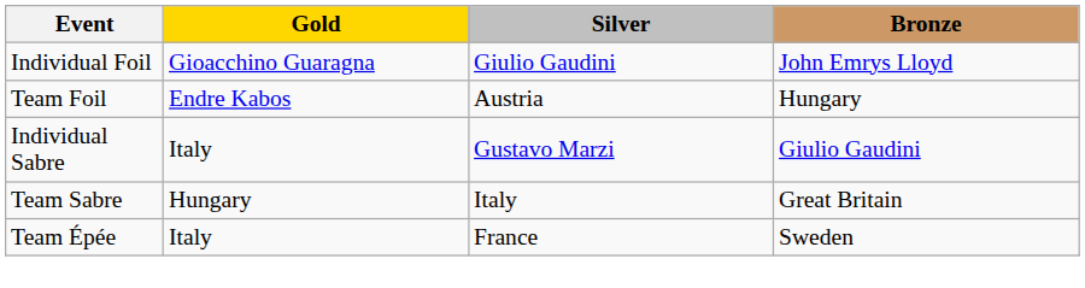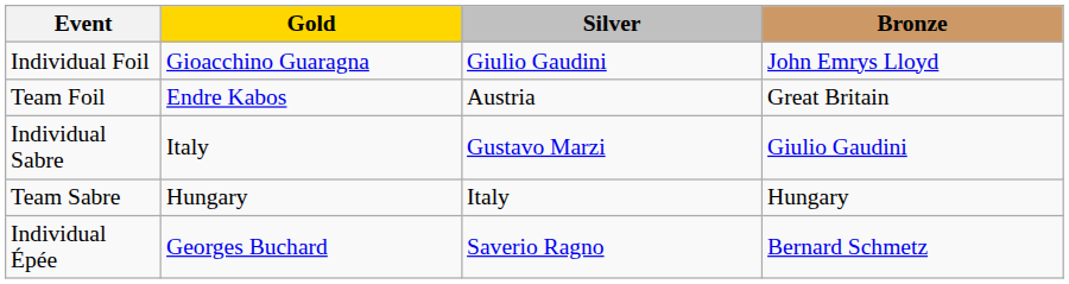Team Foil | Bronze: Hungary -> Great Britain
Team Sabre | Bronze: Great Britain -> Hungary
+ row: Individual Épée | Georges Buchard | Saverio Ragno | Bernard Schmetz
- row: Team Épée | Italy | France | Sweden
